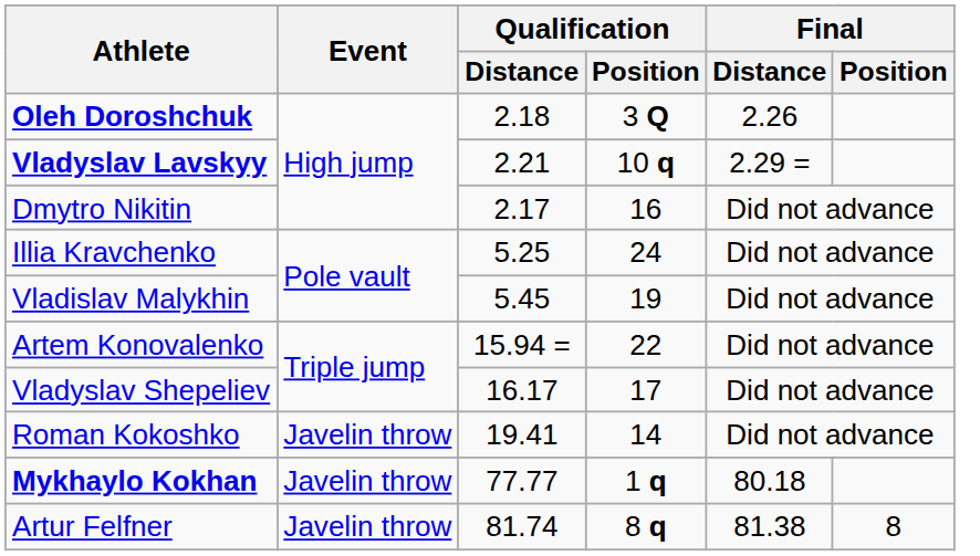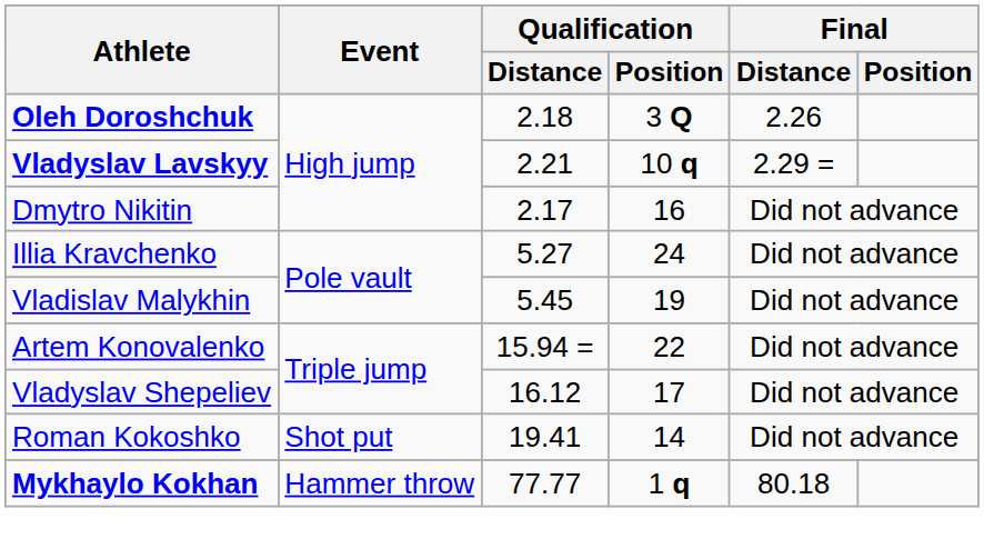Illia Kravchenko | Qualification / Distance: 5.25 -> 5.27
Vladyslav Shepeliev | Qualification / Distance: 16.17 -> 16.12
Roman Kokoshko | Event: Javelin throw -> Shot put
Mykhaylo Kokhan | Event: Javelin throw -> Hammer throw
- row: Artur Felfner | Javelin throw | 81.74 | 8 q | 81.38 | 8
